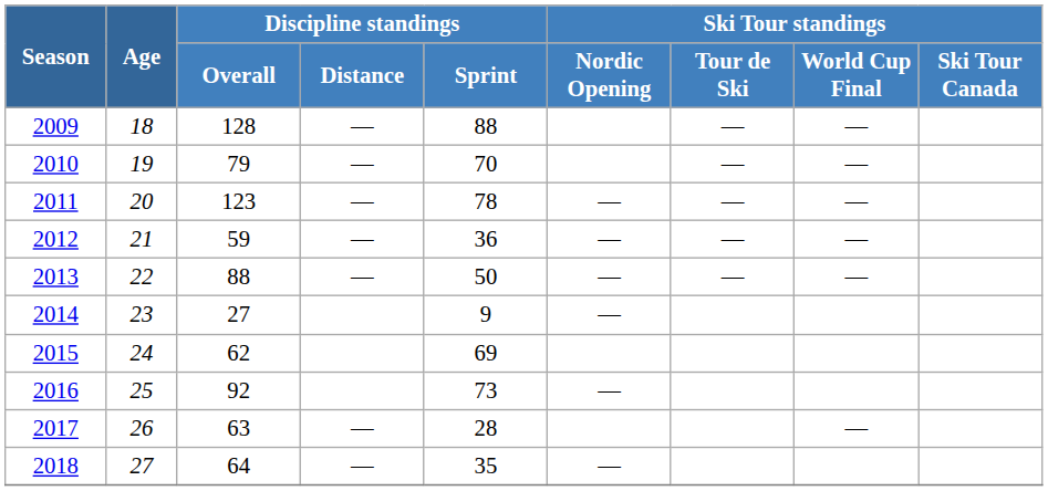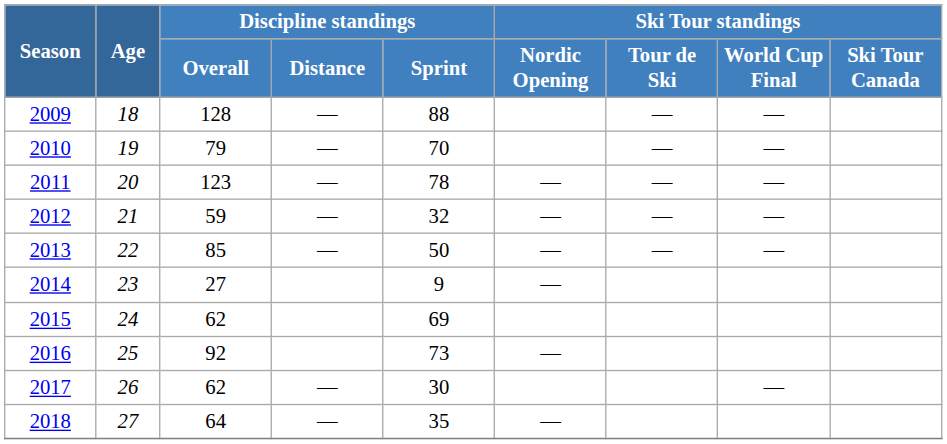2012 | Discipline standings / Sprint: 36 -> 32
2013 | Discipline standings / Overall: 88 -> 85
2017 | Discipline standings / Overall: 63 -> 62
2017 | Discipline standings / Sprint: 28 -> 30
